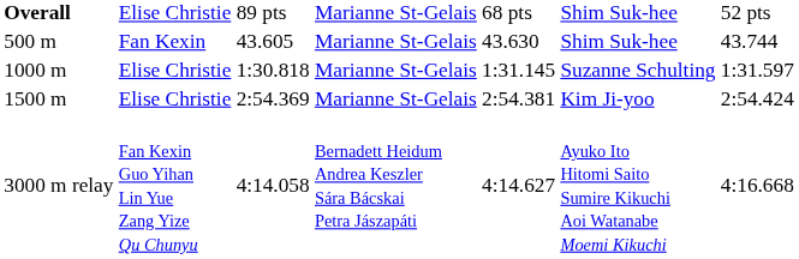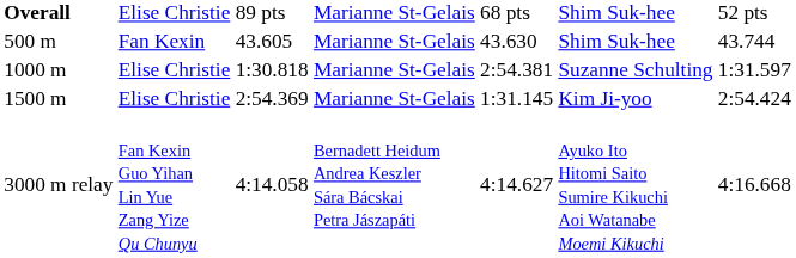1000 m | column 5: 1:31.145 -> 2:54.381
1500 m | column 5: 2:54.381 -> 1:31.145
